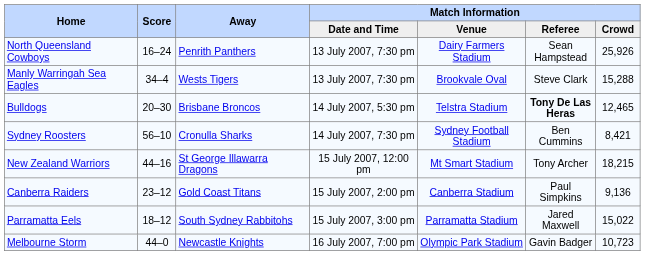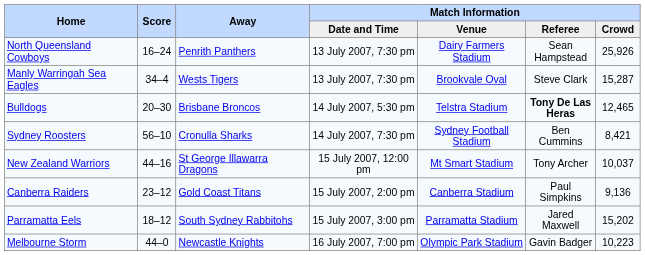Manly Warringah Sea Eagles | Match Information / Crowd: 15,288 -> 15,287
New Zealand Warriors | Match Information / Crowd: 18,215 -> 10,037
Parramatta Eels | Match Information / Crowd: 15,022 -> 15,202
Melbourne Storm | Match Information / Crowd: 10,723 -> 10,223
